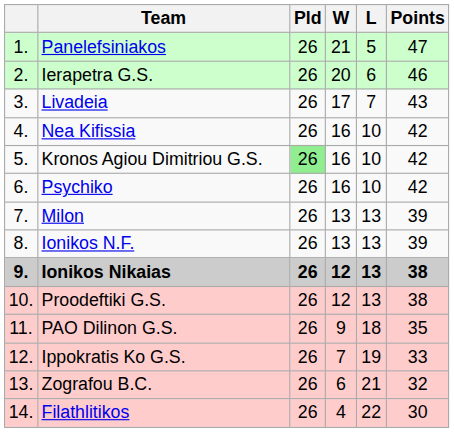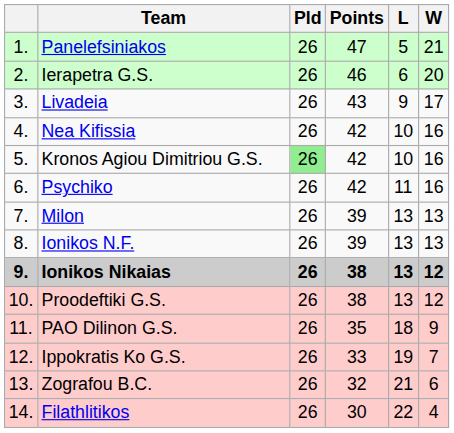columns swapped: W <-> Points
Livadeia | L: 7 -> 9
Psychiko | L: 10 -> 11
